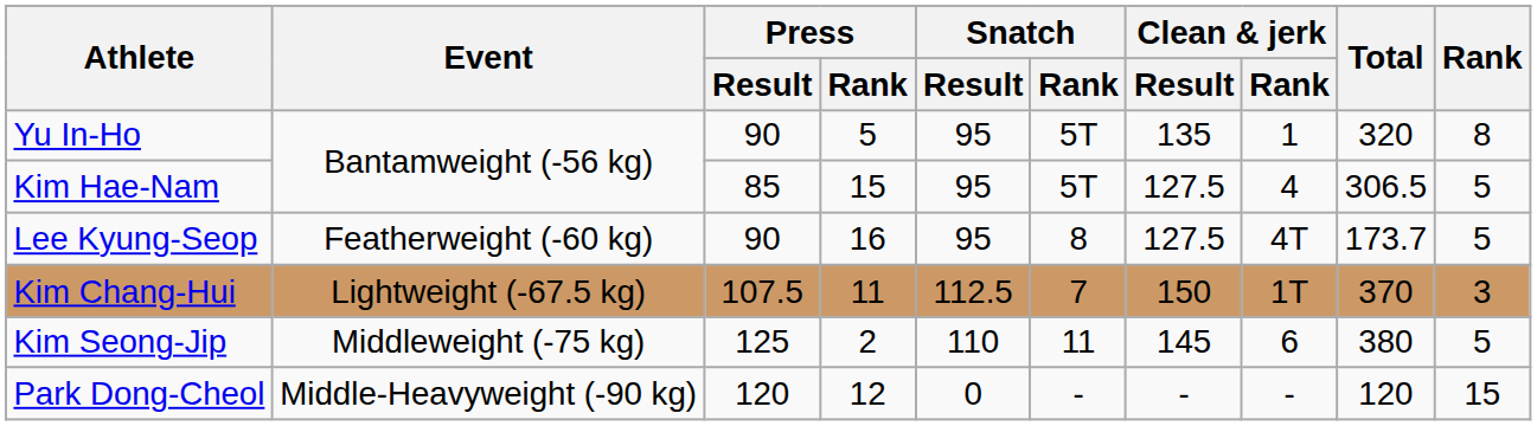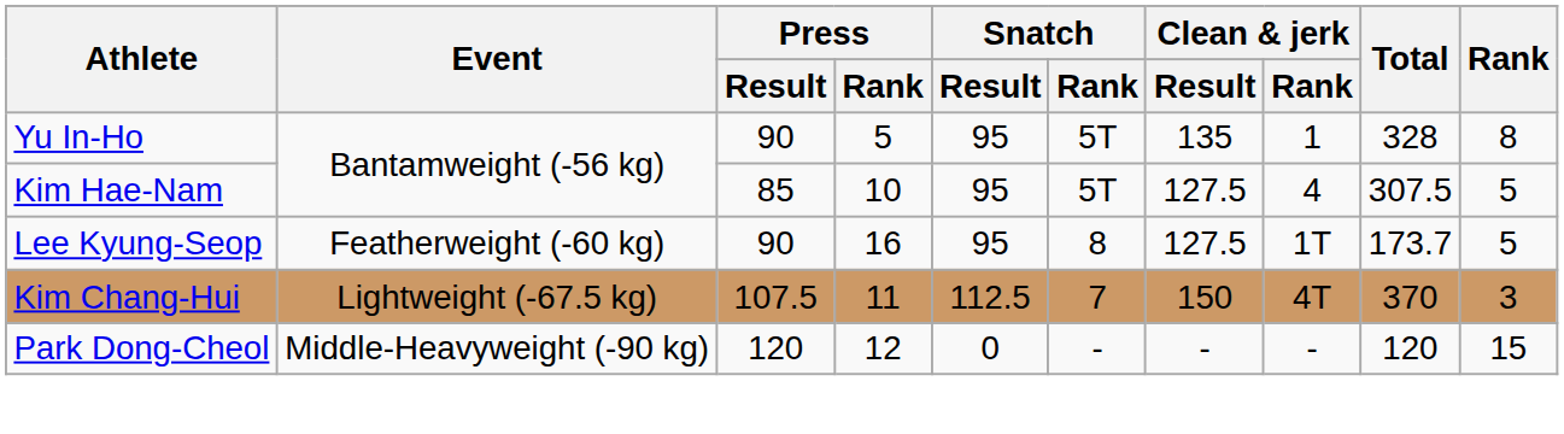Yu In-Ho | Total: 320 -> 328
Kim Hae-Nam | Press / Rank: 15 -> 10
Kim Hae-Nam | Total: 306.5 -> 307.5
Lee Kyung-Seop | Clean & jerk / Rank: 4T -> 1T
Kim Chang-Hui | Clean & jerk / Rank: 1T -> 4T
- row: Kim Seong-Jip | Middleweight (-75 kg) | 125 | 2 | 110 | 11 | 145 | 6 | 380 | 5
